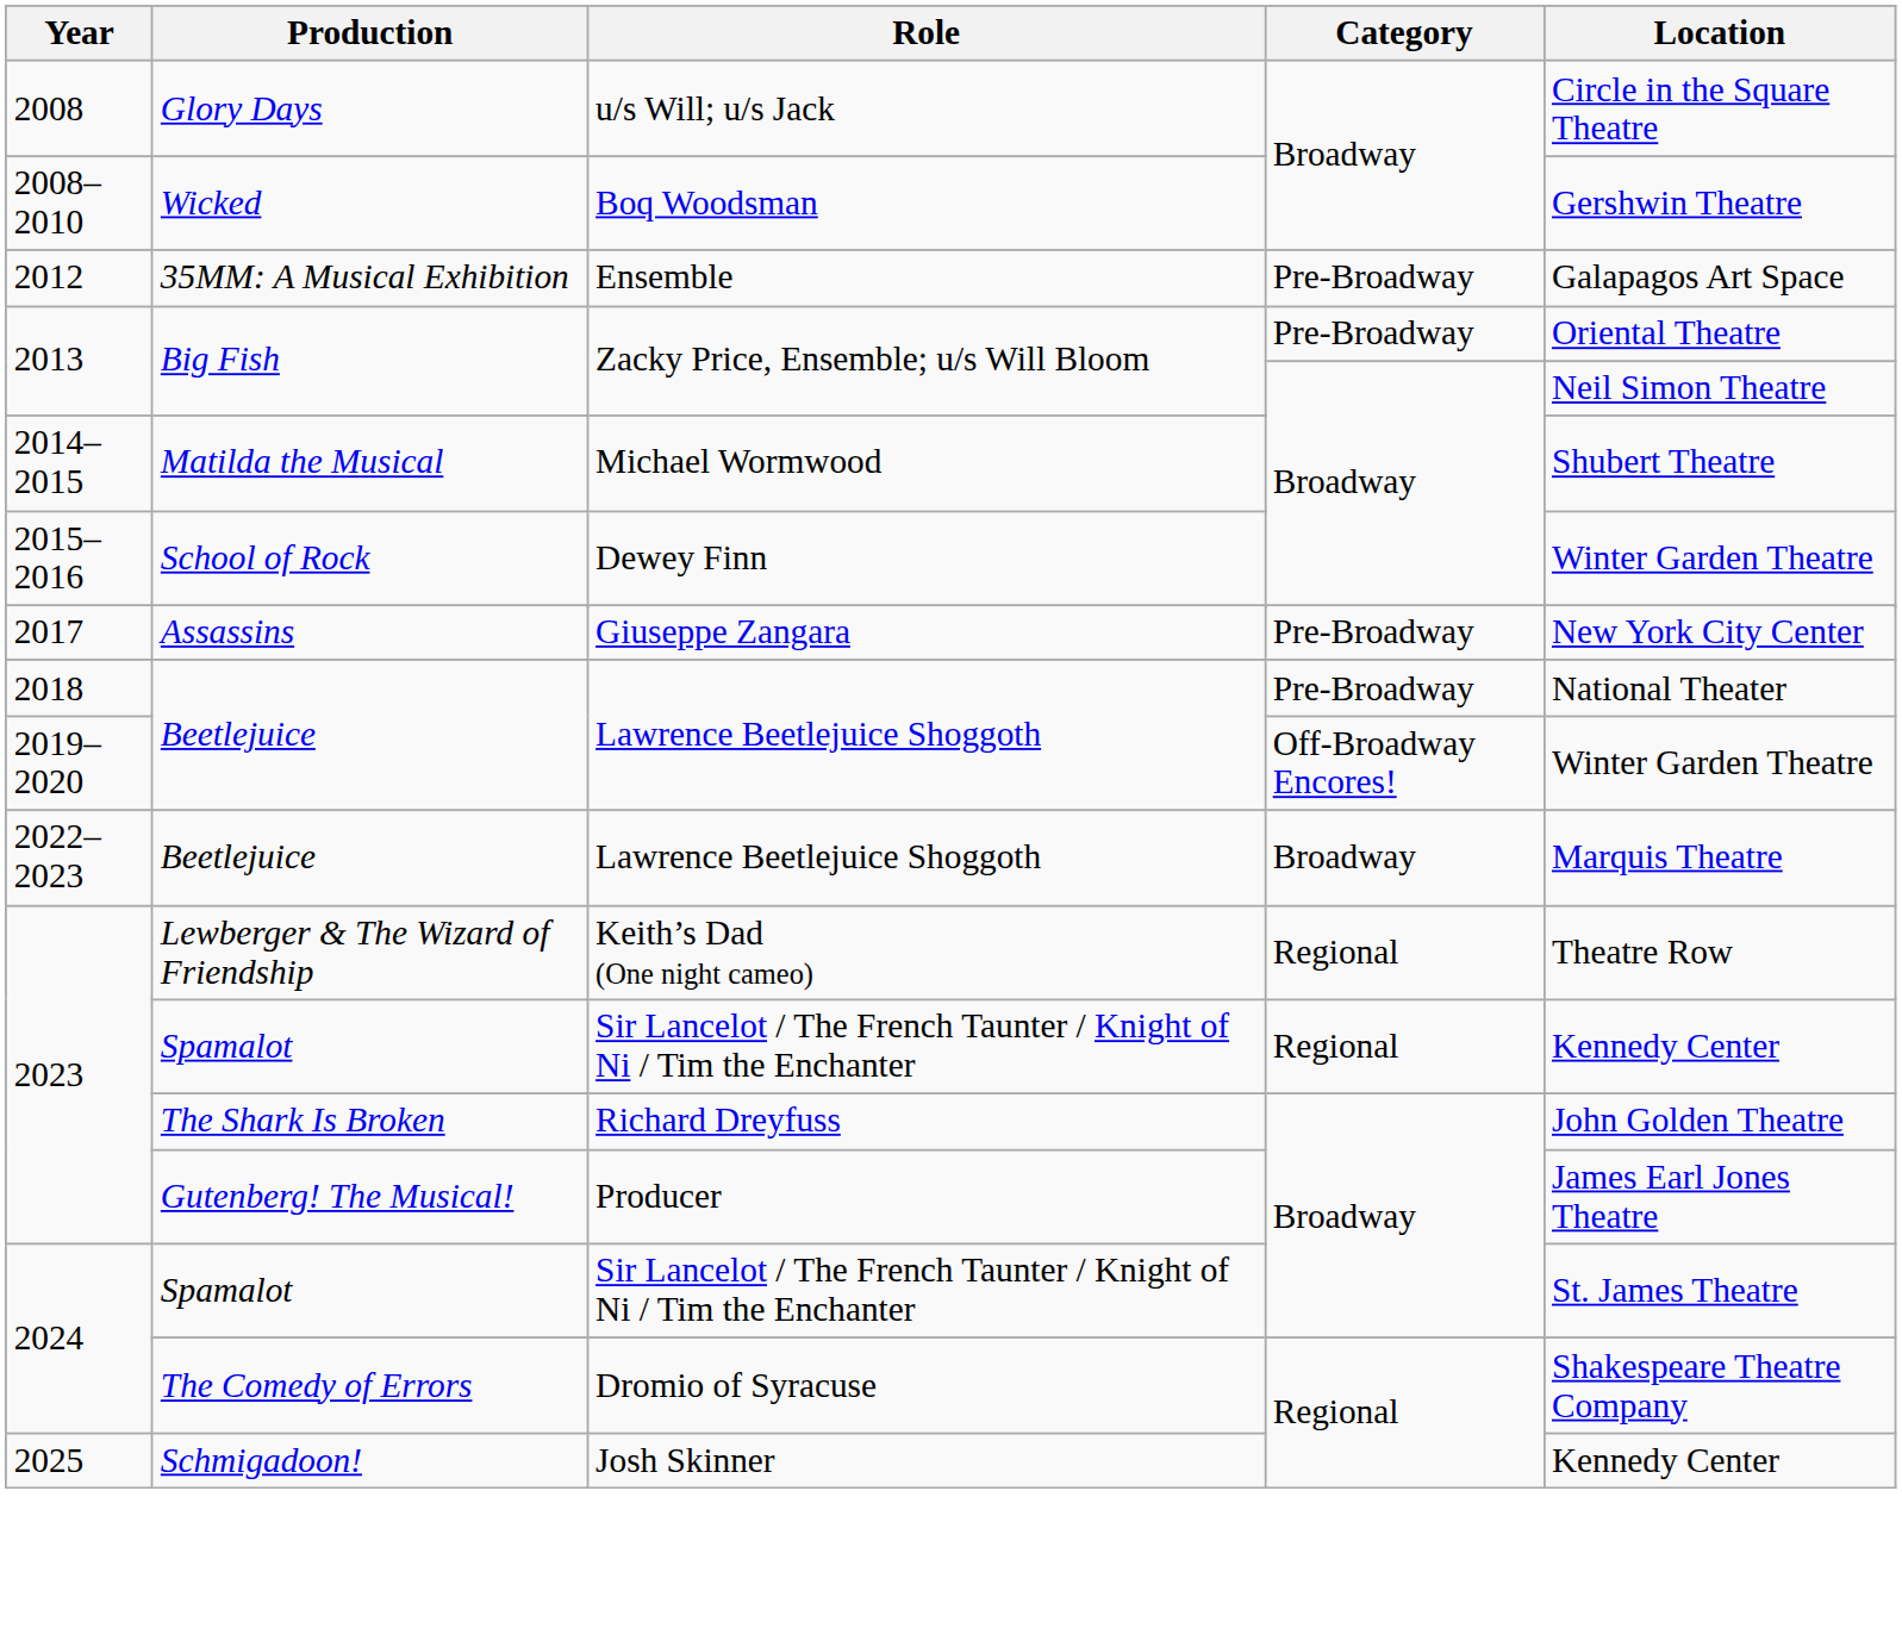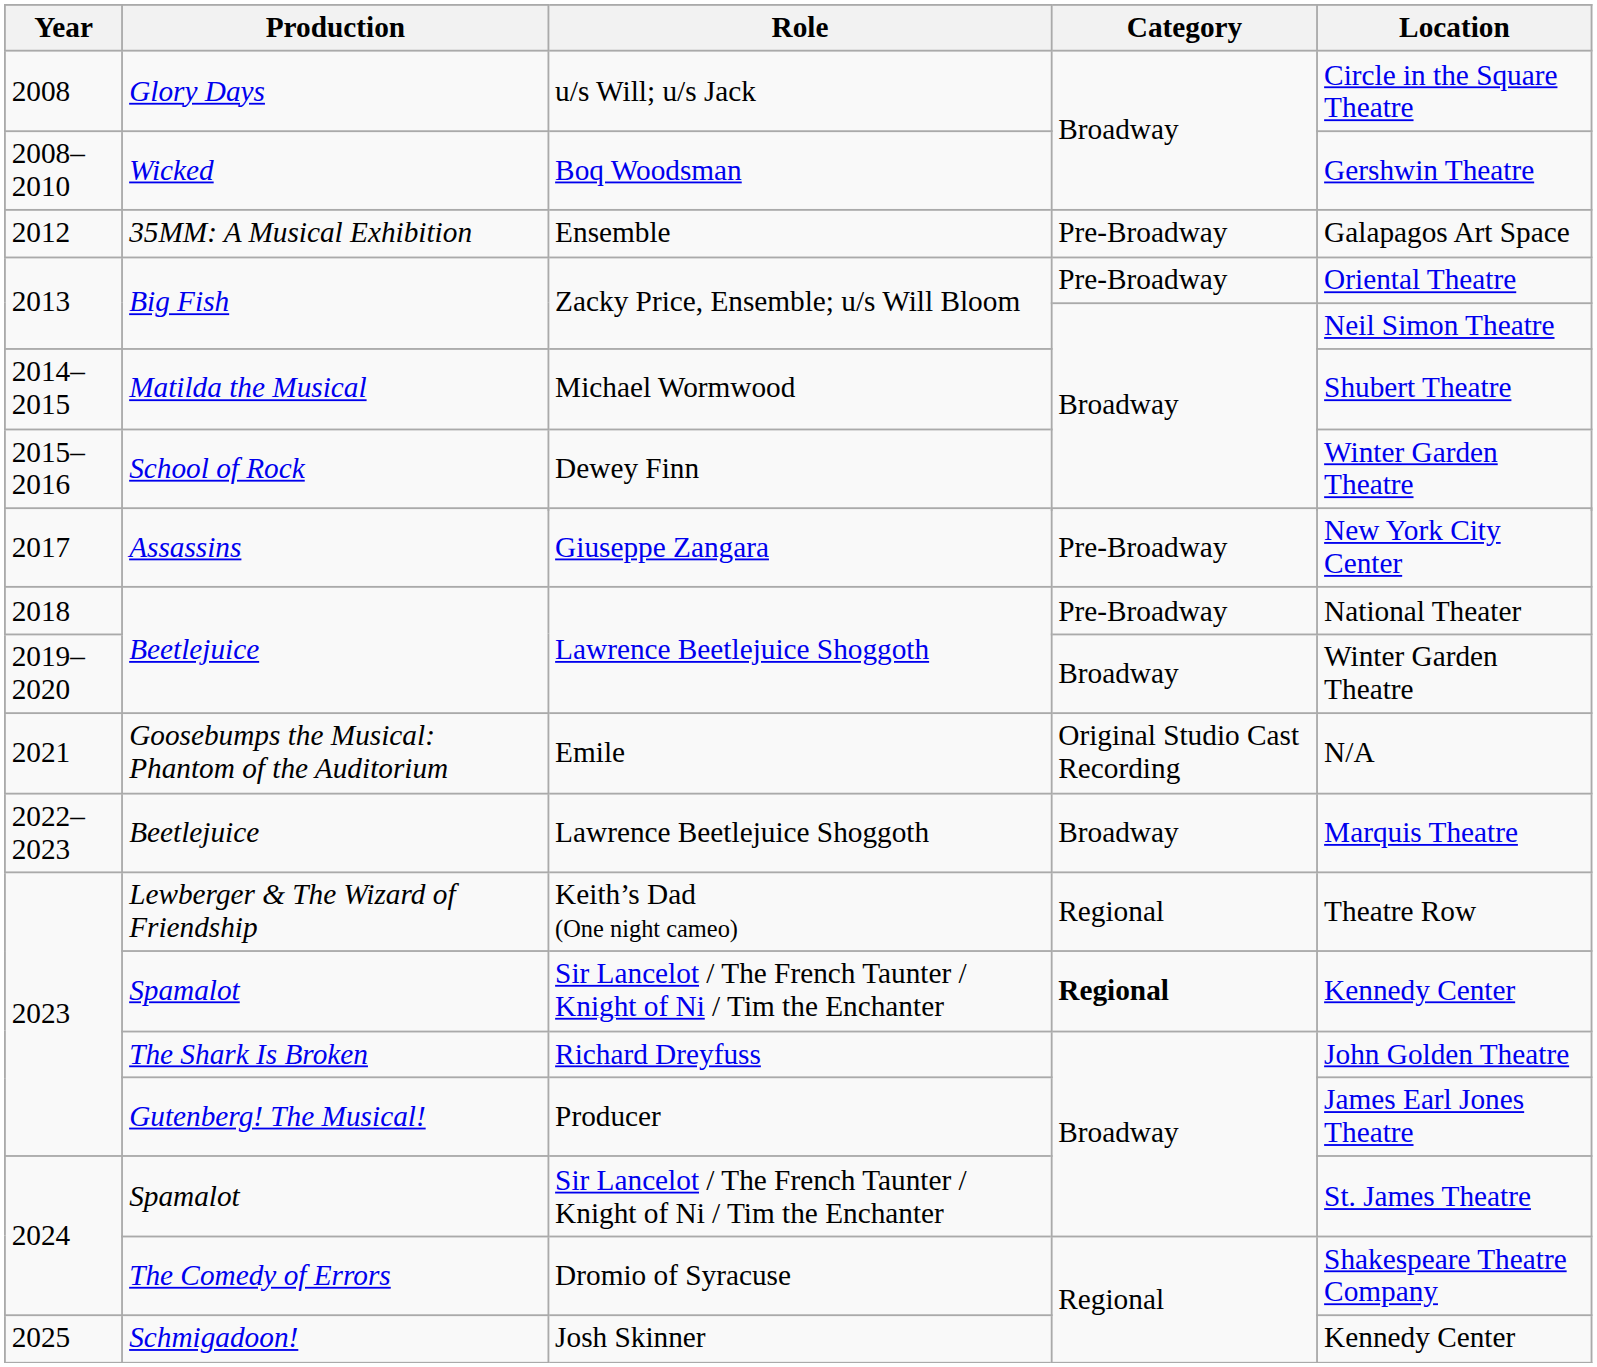2019–2020 / Beetlejuice | Category: Off-Broadway Encores! -> Broadway
+ row: 2021 | Goosebumps the Musical: Phantom of the Auditorium | Emile | Original Studio Cast Recording | N/A
2023 / Spamalot | Category: normal -> bold
